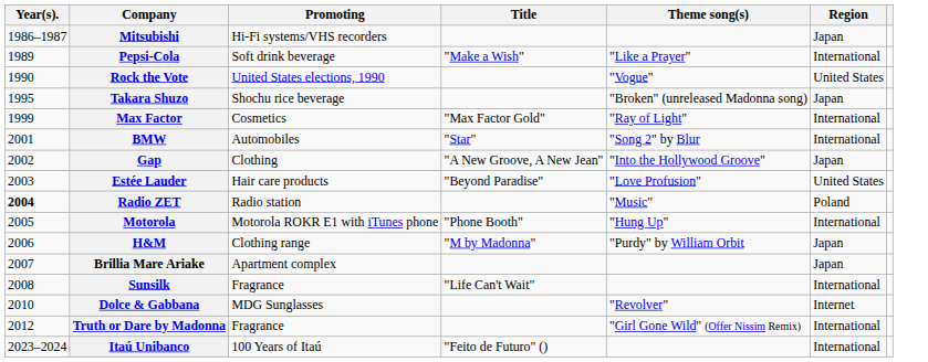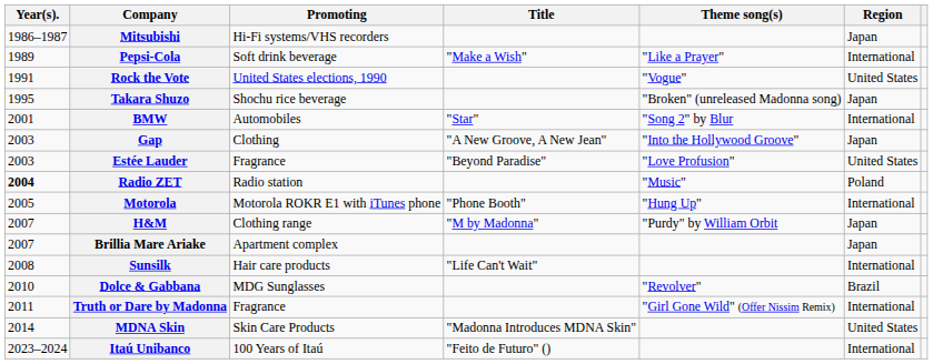Rock the Vote | Year(s).: 1990 -> 1991
- row: 1999 | Max Factor | Cosmetics | "Max Factor Gold" | "Ray of Light" | International
Gap | Year(s).: 2002 -> 2003
Estée Lauder | Promoting: Hair care products -> Fragrance
H&M | Year(s).: 2006 -> 2007
Sunsilk | Promoting: Fragrance -> Hair care products
Dolce & Gabbana | Region: Internet -> Brazil
Truth or Dare by Madonna | Year(s).: 2012 -> 2011
+ row: 2014 | MDNA Skin | Skin Care Products | "Madonna Introduces MDNA Skin" | United States
